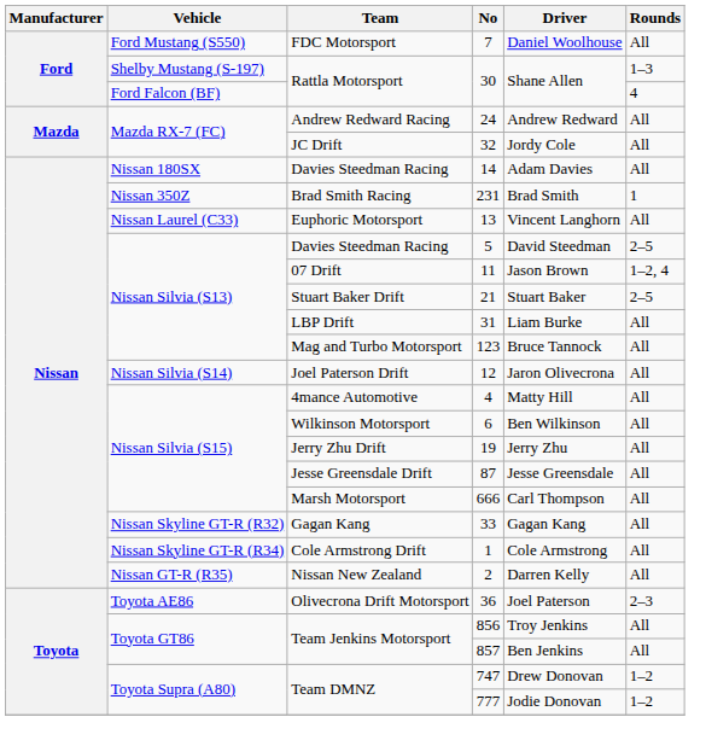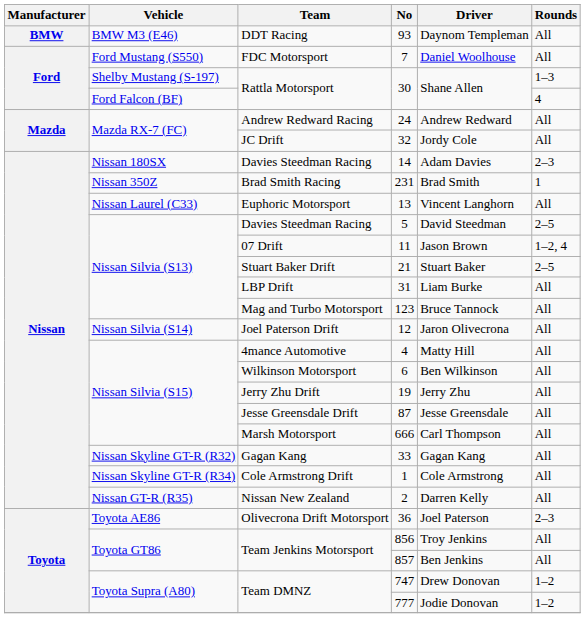+ row: BMW | BMW M3 (E46) | DDT Racing | 93 | Daynom Templeman | All
14 | Rounds: All -> 2–3
